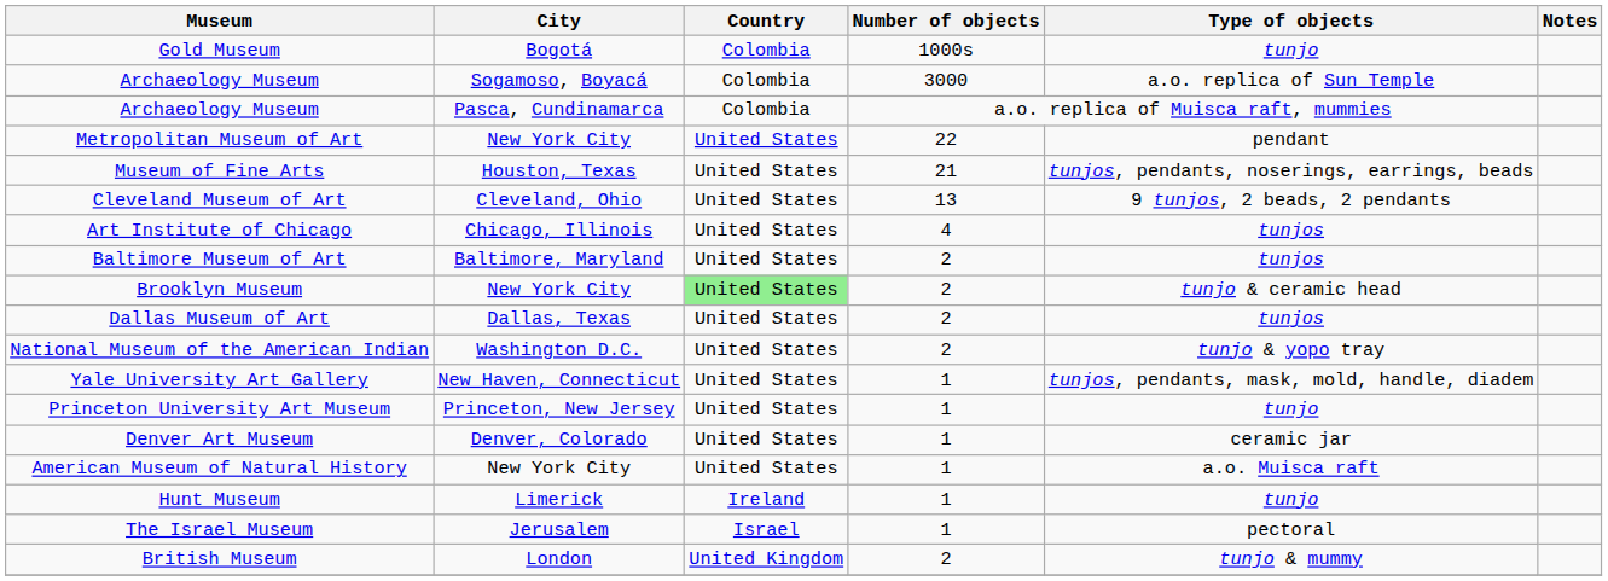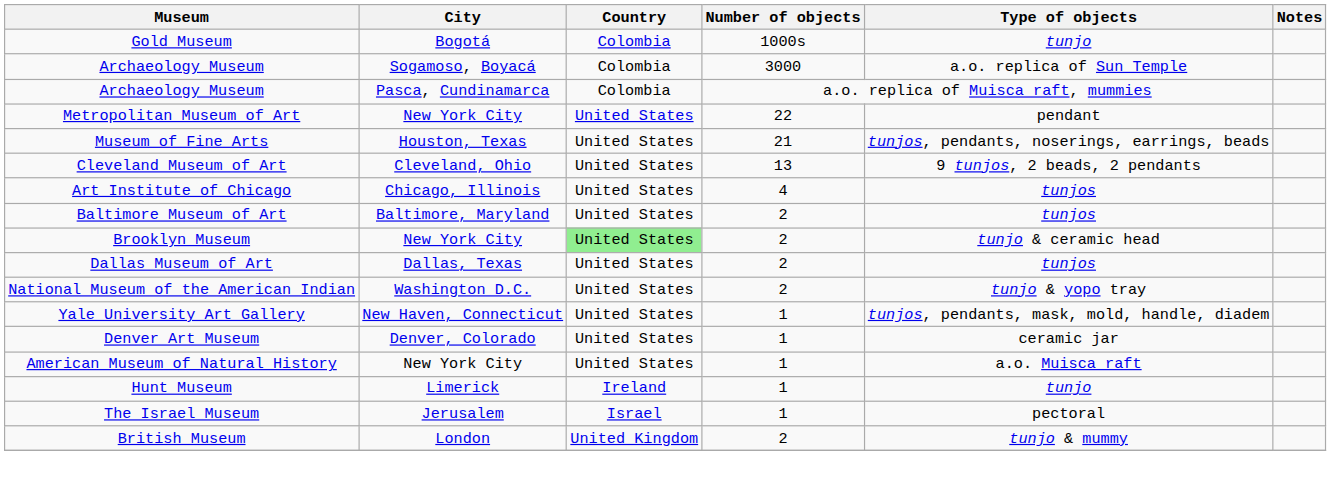- row: Princeton University Art Museum | Princeton, New Jersey | United States | 1 | tunjo
